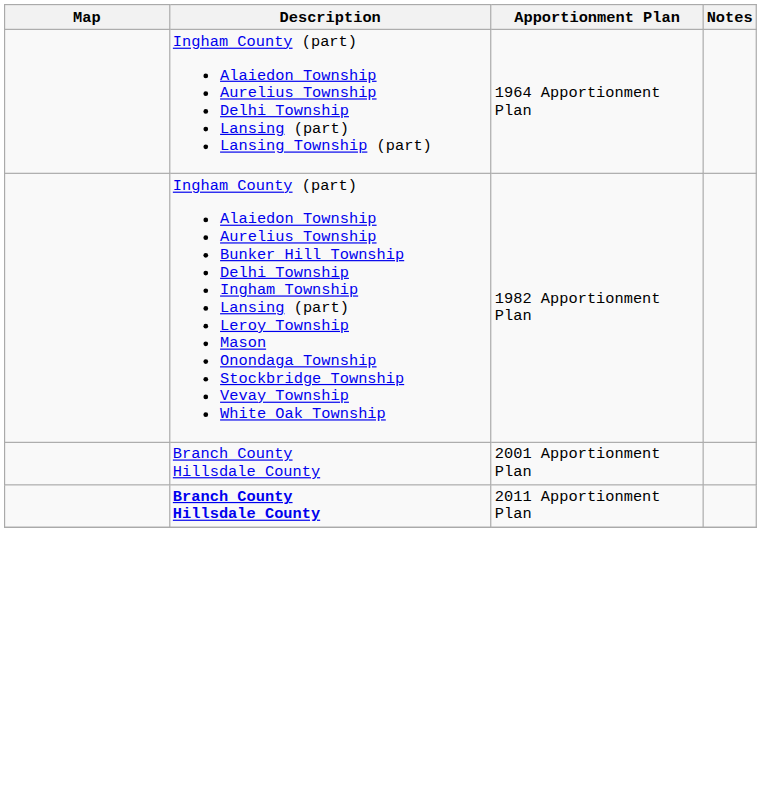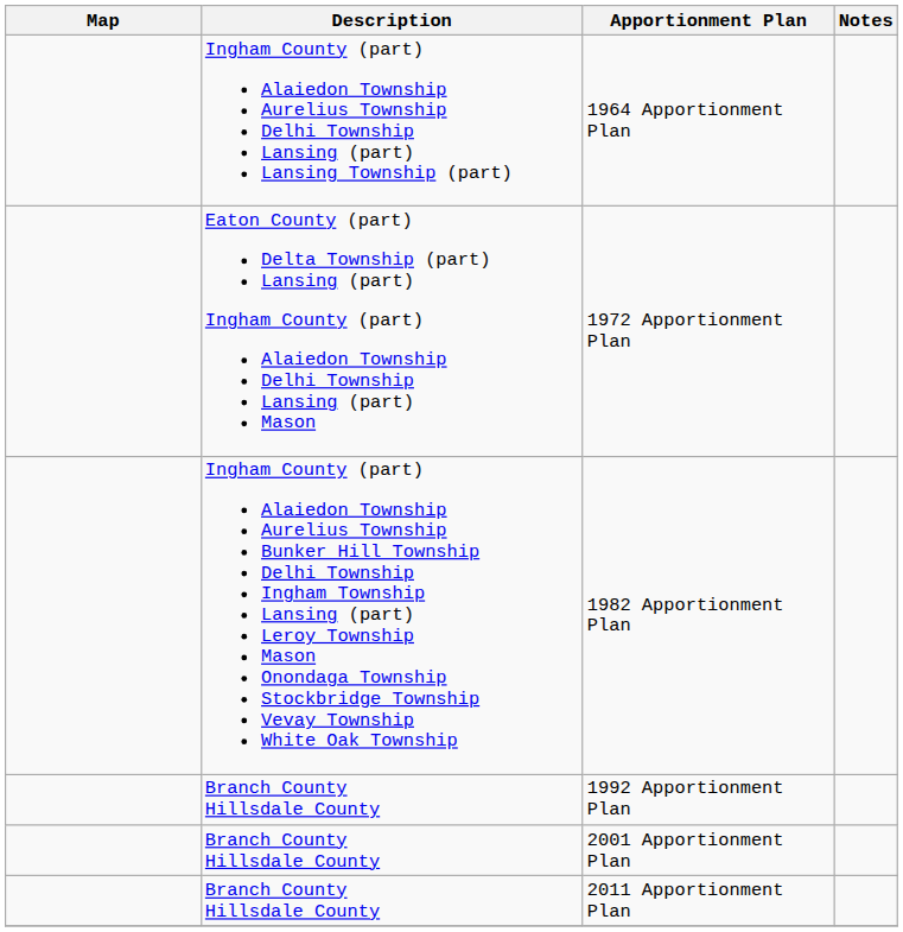+ row: Eaton County (part) Delta Township (part) Lansing (part) Ingham County (part) Alaiedon Township Delhi Township Lansing (part) Mason | 1972 Apportionment Plan
+ row: Branch County Hillsdale County | 1992 Apportionment Plan
2011 Apportionment Plan | Description: bold -> normal
